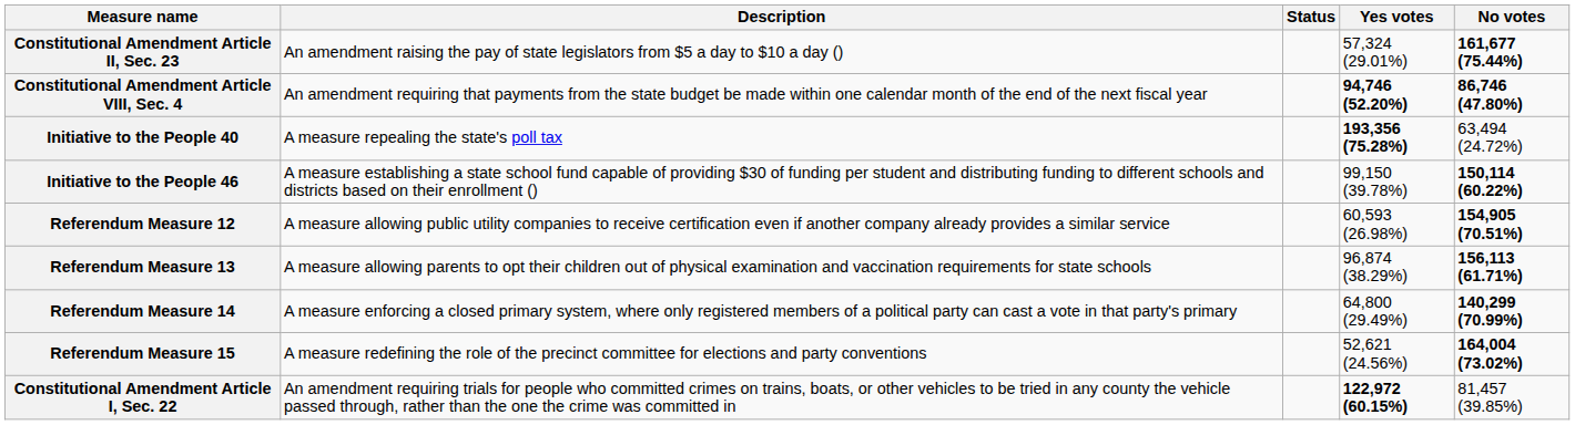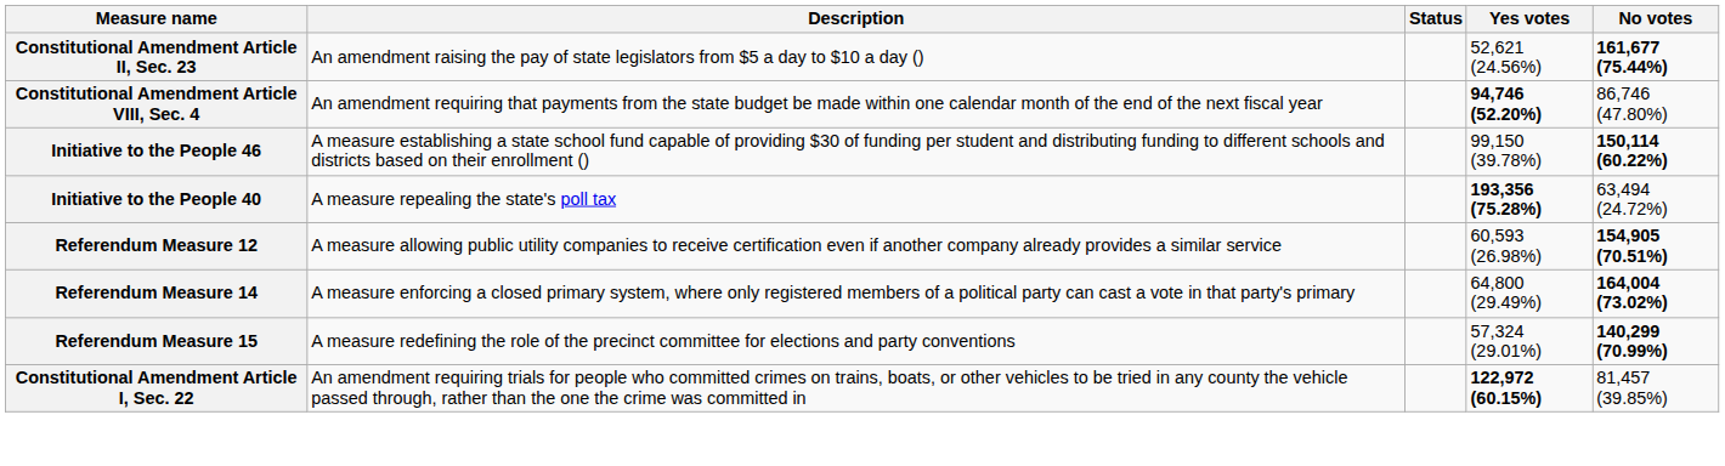Constitutional Amendment Article II, Sec. 23 | Yes votes: 57,324 (29.01%) -> 52,621 (24.56%)
Constitutional Amendment Article VIII, Sec. 4 | No votes: bold -> normal
rows swapped: Initiative to the People 40 <-> Initiative to the People 46
- row: Referendum Measure 13 | A measure allowing parents to opt their children out of physical examination and vaccination requirements for state schools | 96,874 (38.29%) | 156,113 (61.71%)
Referendum Measure 14 | No votes: 140,299 (70.99%) -> 164,004 (73.02%)
Referendum Measure 15 | Yes votes: 52,621 (24.56%) -> 57,324 (29.01%)
Referendum Measure 15 | No votes: 164,004 (73.02%) -> 140,299 (70.99%)
